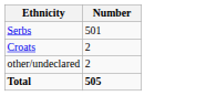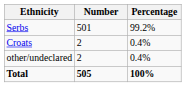+ column: Percentage | 99.2% | 0.4% | 0.4% | 100%
